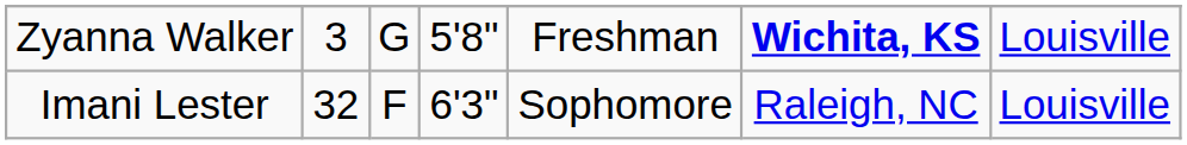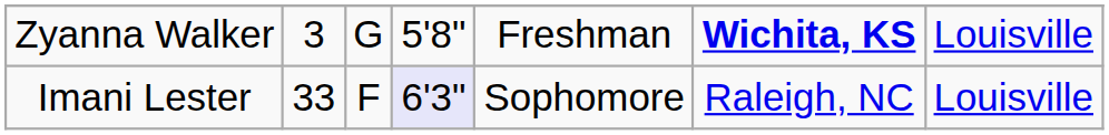Imani Lester | column 2: 32 -> 33
Imani Lester | column 4: no background -> lavender background
